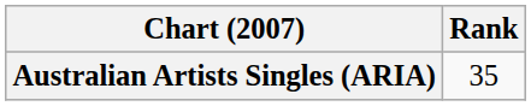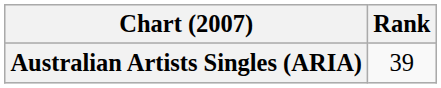Australian Artists Singles (ARIA) | Rank: 35 -> 39
